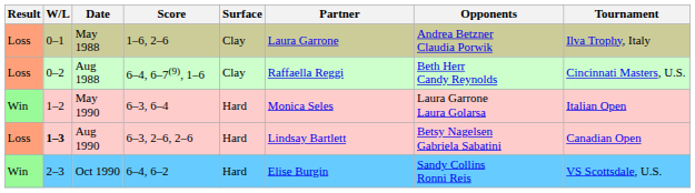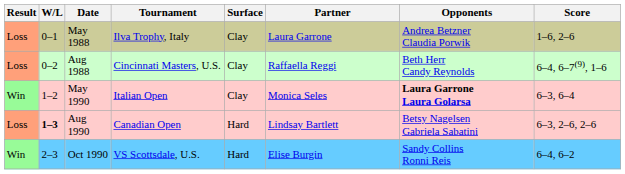columns swapped: Tournament <-> Score
May 1990 | Surface: Hard -> Clay
May 1990 | Opponents: normal -> bold
